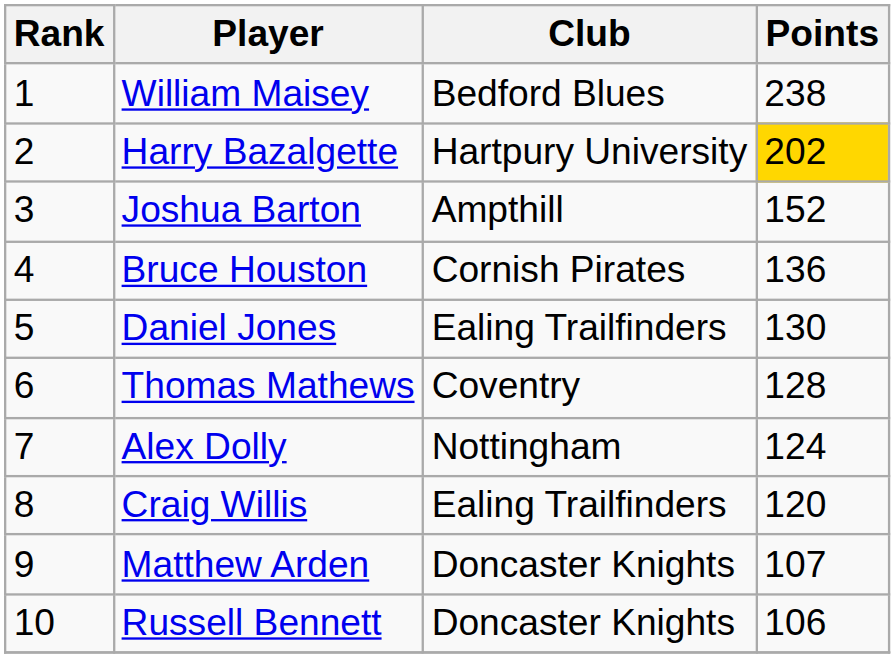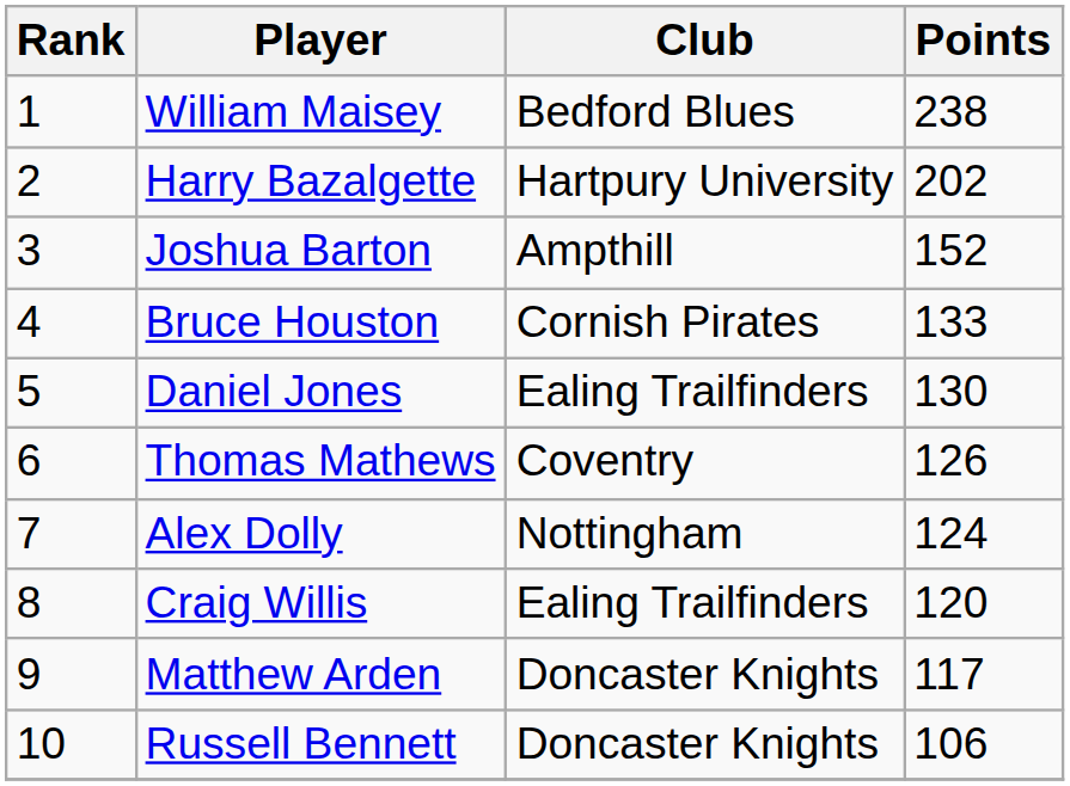Harry Bazalgette | Points: gold background -> no background
Bruce Houston | Points: 136 -> 133
Thomas Mathews | Points: 128 -> 126
Matthew Arden | Points: 107 -> 117
